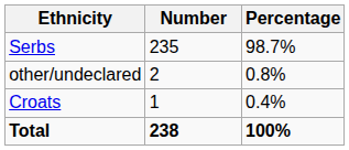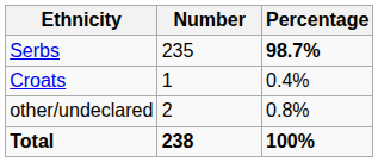Serbs | Percentage: normal -> bold
rows swapped: Croats <-> other/undeclared
